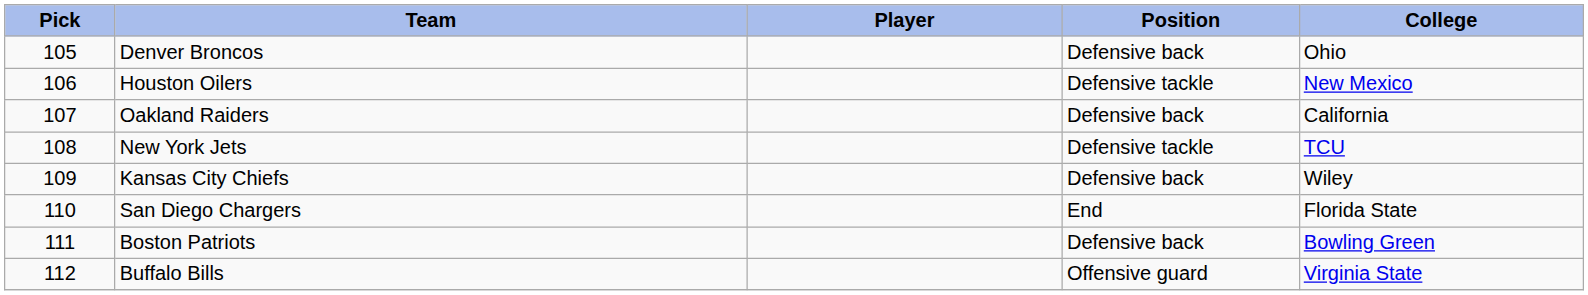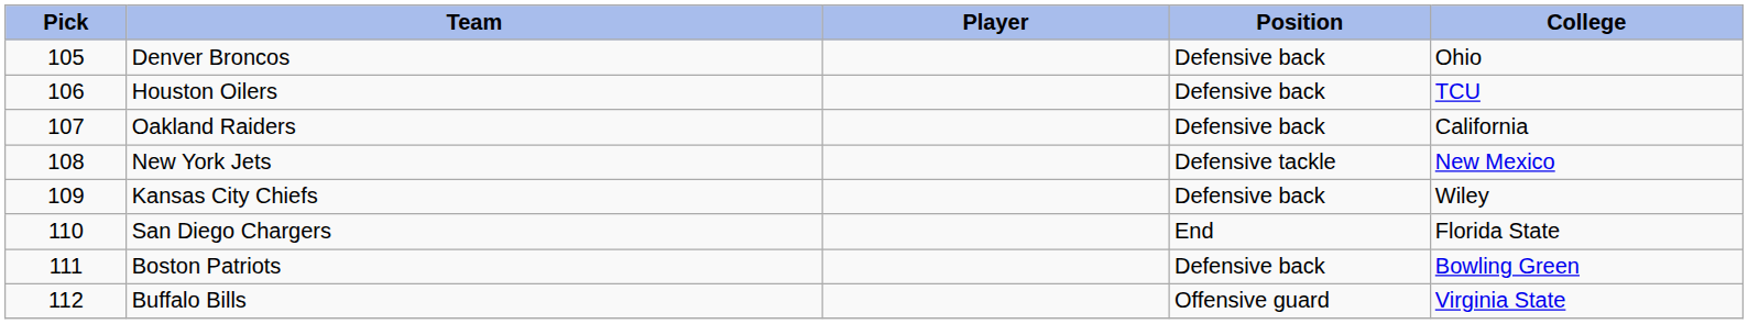Houston Oilers | Position: Defensive tackle -> Defensive back
Houston Oilers | College: New Mexico -> TCU
New York Jets | College: TCU -> New Mexico
